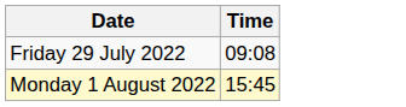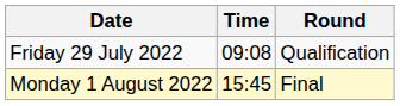+ column: Round | Qualification | Final
